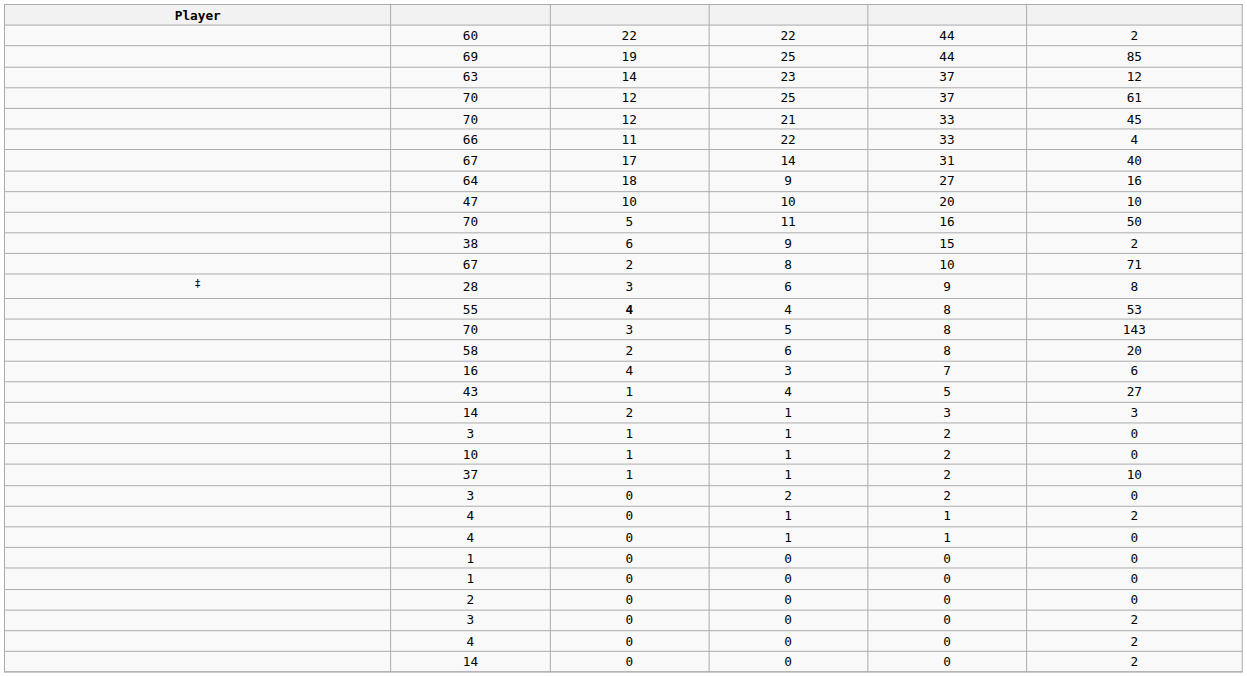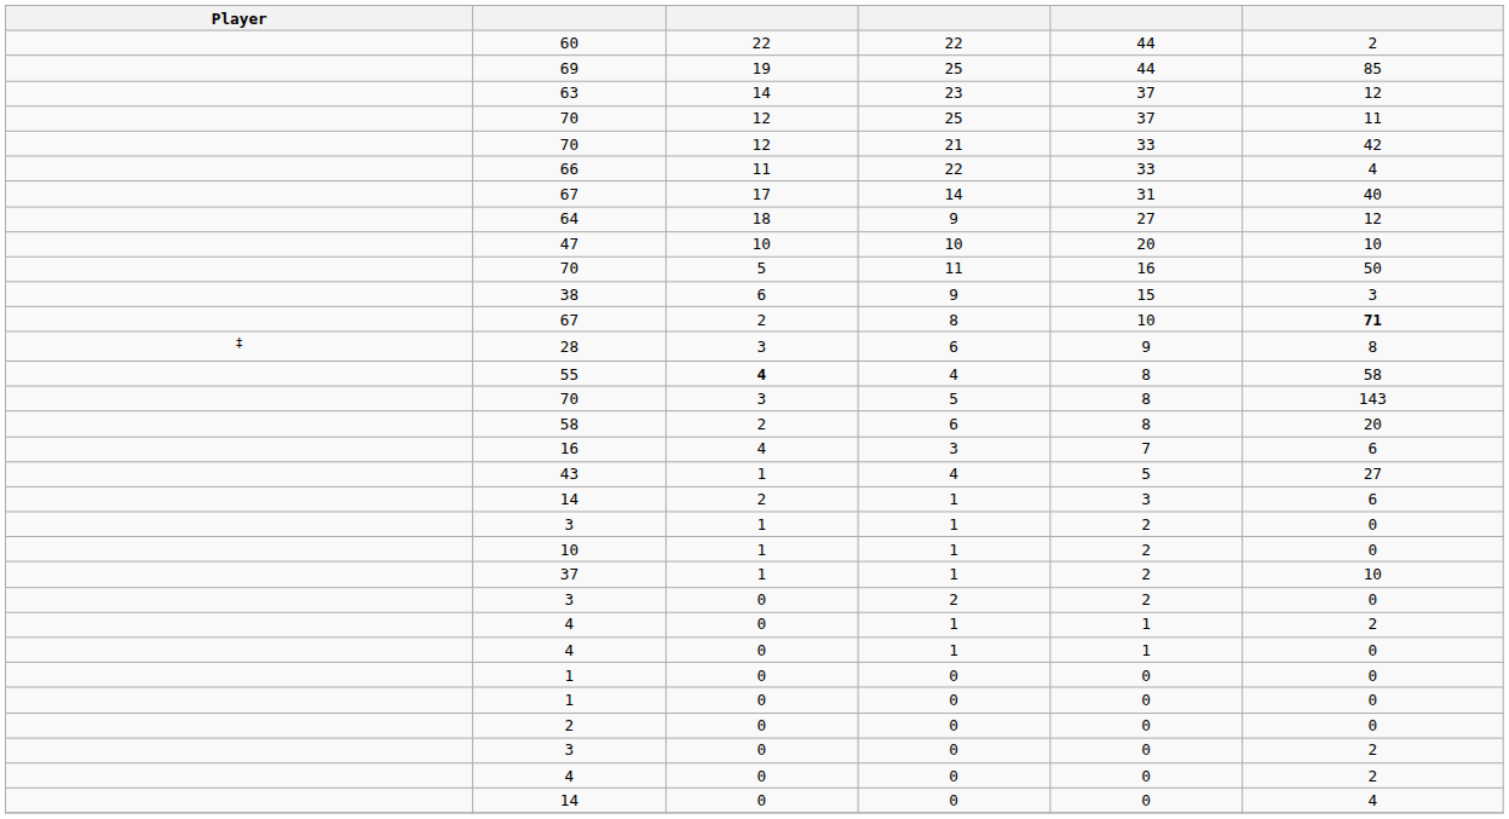70 / 25 | column 6: 61 -> 11
70 / 21 | column 6: 45 -> 42
64 | column 6: 16 -> 12
38 | column 6: 2 -> 3
67 / 8 | column 6: normal -> bold
55 | column 6: 53 -> 58
14 / 1 | column 6: 3 -> 6
14 / 0 | column 6: 2 -> 4
